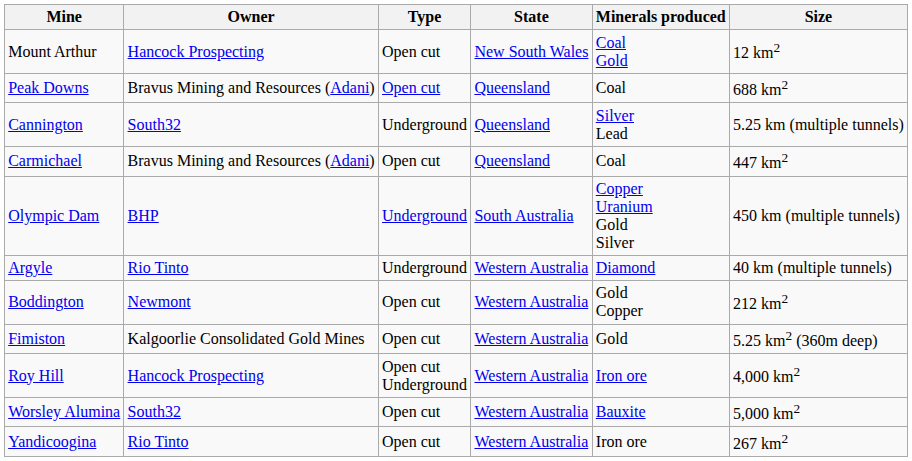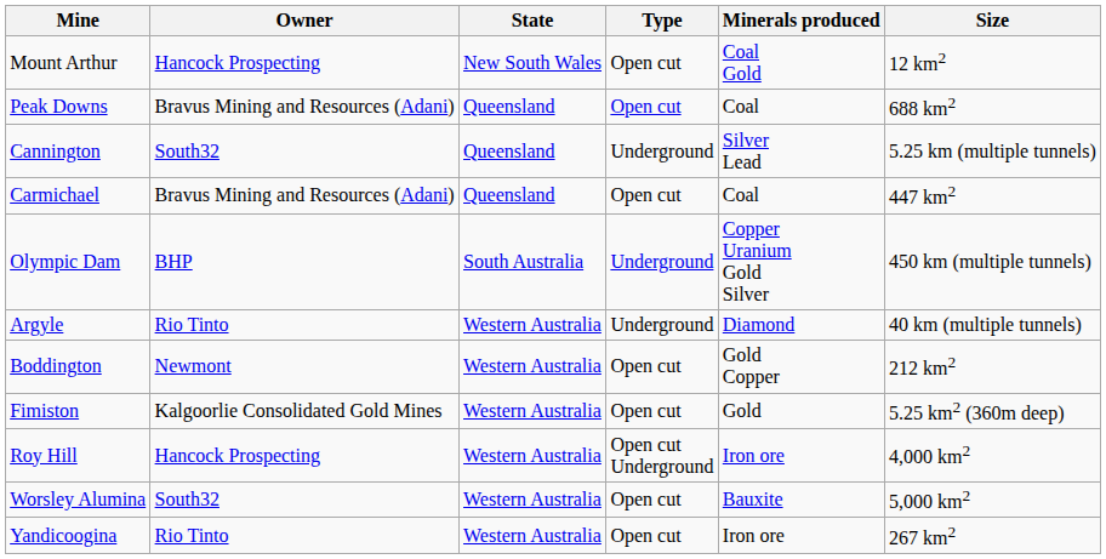columns swapped: State <-> Type
